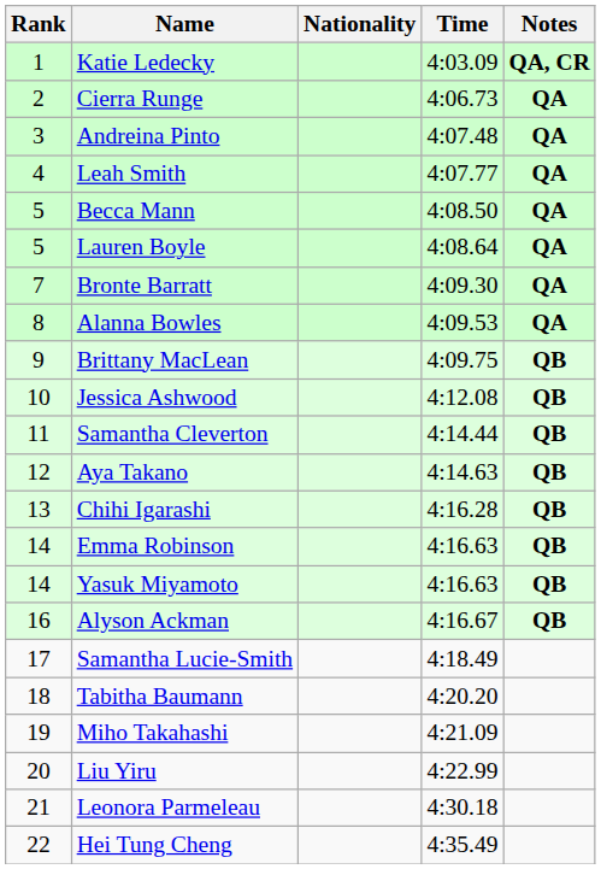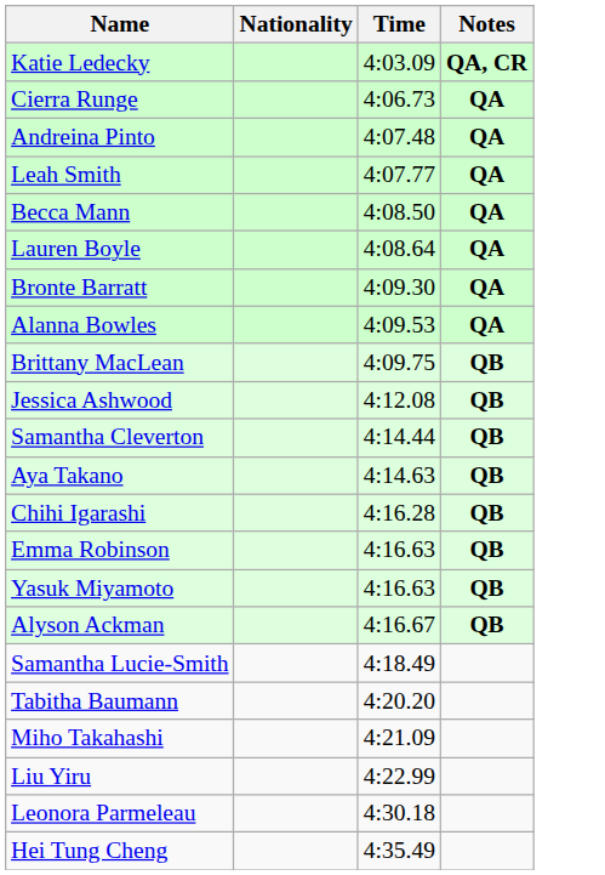- column: Rank | 1 | 2 | 3 | 4 | 5 | 5 | 7 | 8 | 9 | 10 | 11 | 12 | 13 | 14 | 14 | 16 | 17 | 18 | 19 | 20 | 21 | 22
